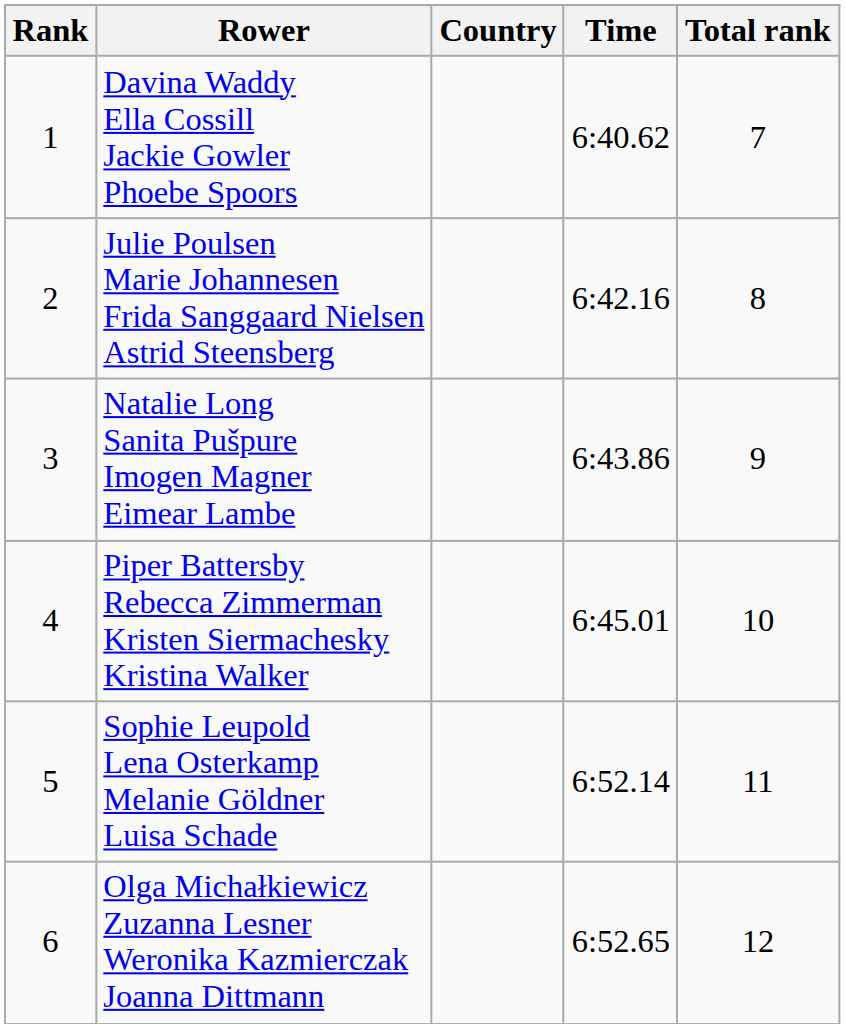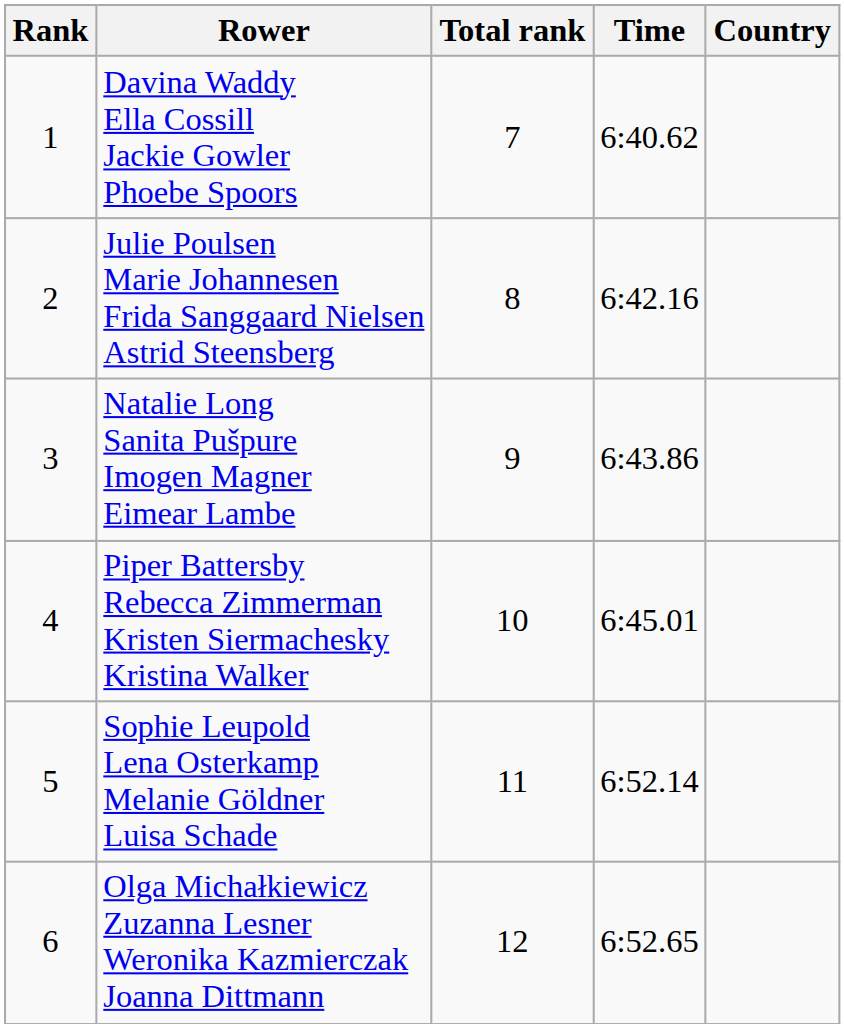columns swapped: Country <-> Total rank
